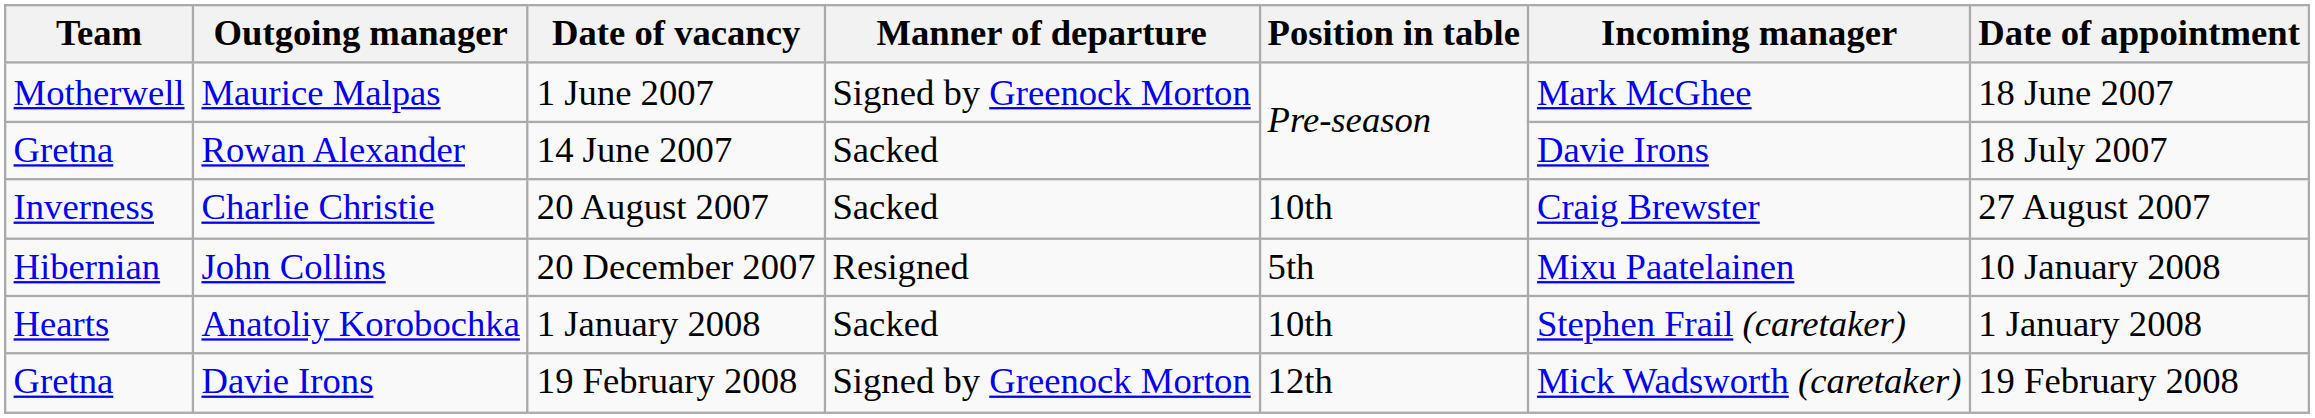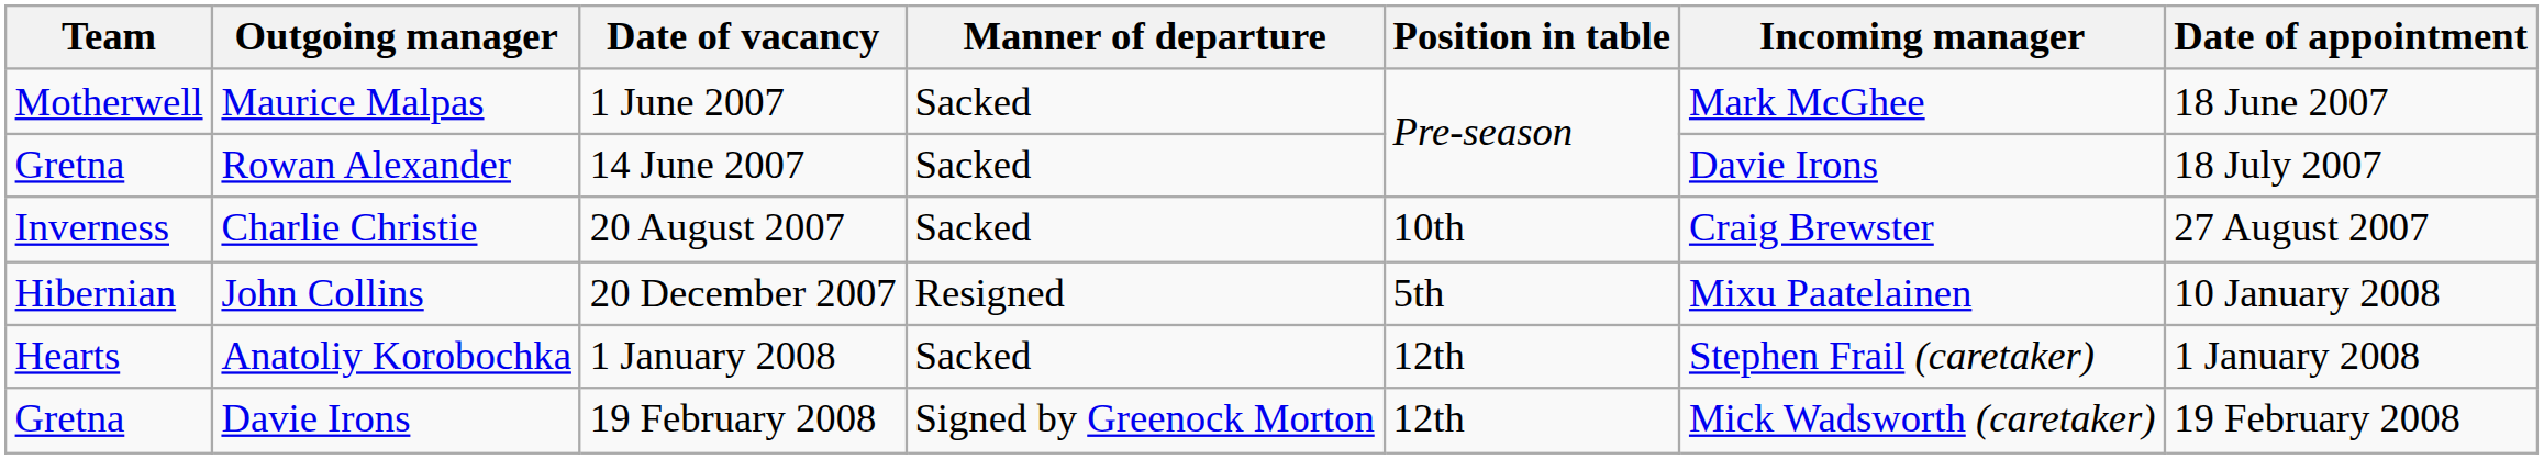Maurice Malpas | Manner of departure: Signed by Greenock Morton -> Sacked
Anatoliy Korobochka | Position in table: 10th -> 12th
